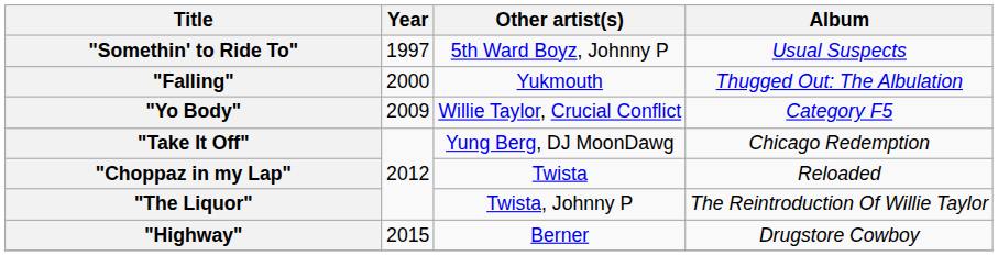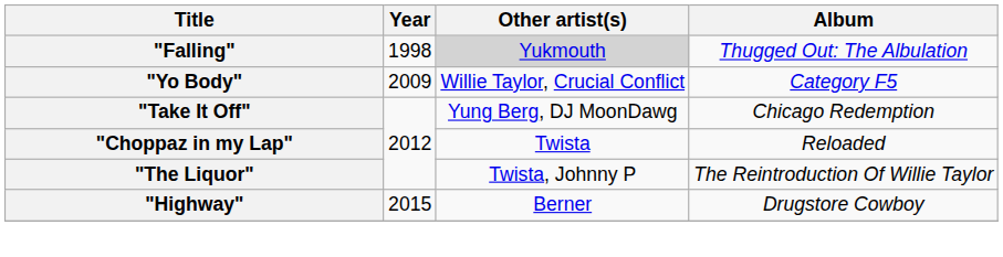- row: "Somethin' to Ride To" | 1997 | 5th Ward Boyz, Johnny P | Usual Suspects
"Falling" | Year: 2000 -> 1998
"Falling" | Other artist(s): no background -> lightgrey background
